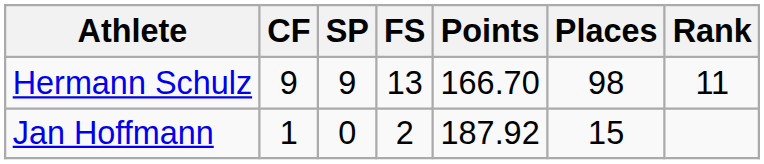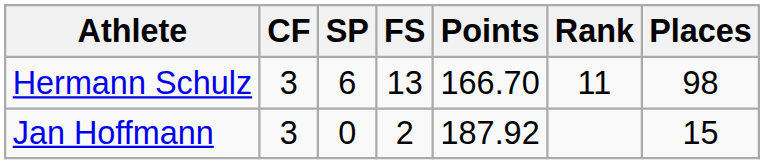columns swapped: Places <-> Rank
Hermann Schulz | CF: 9 -> 3
Hermann Schulz | SP: 9 -> 6
Jan Hoffmann | CF: 1 -> 3
